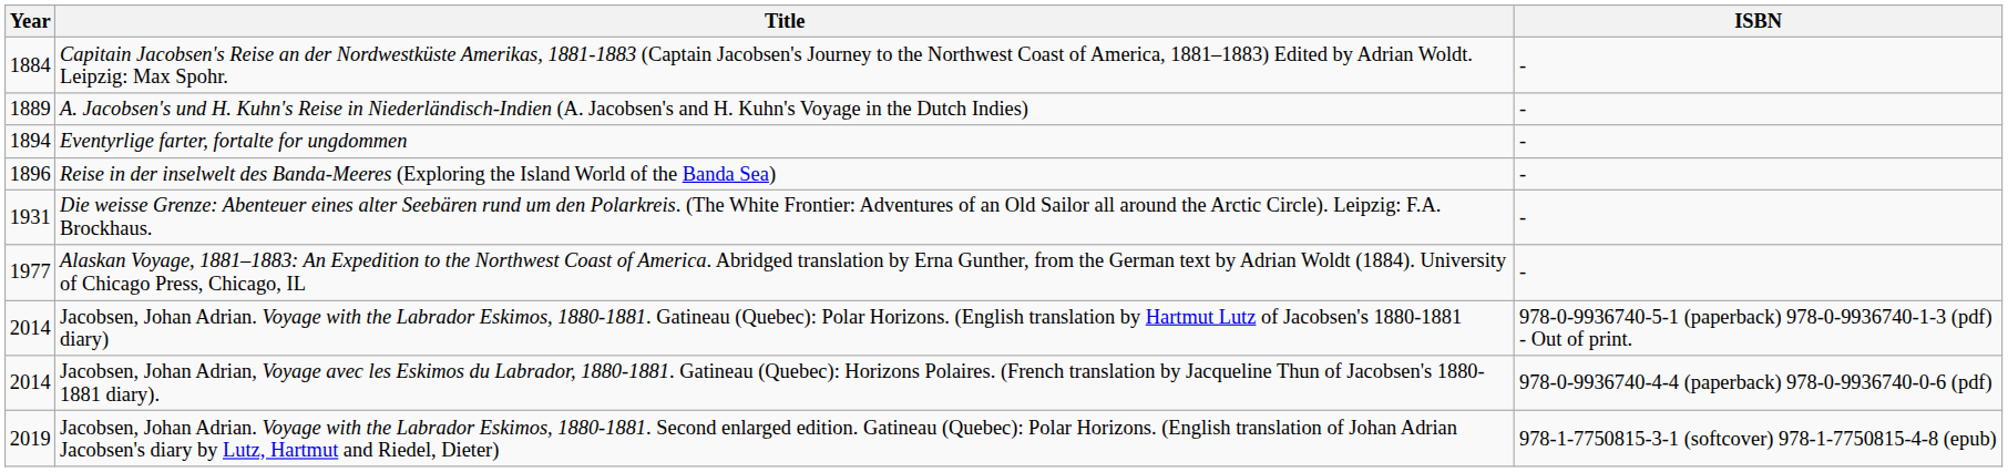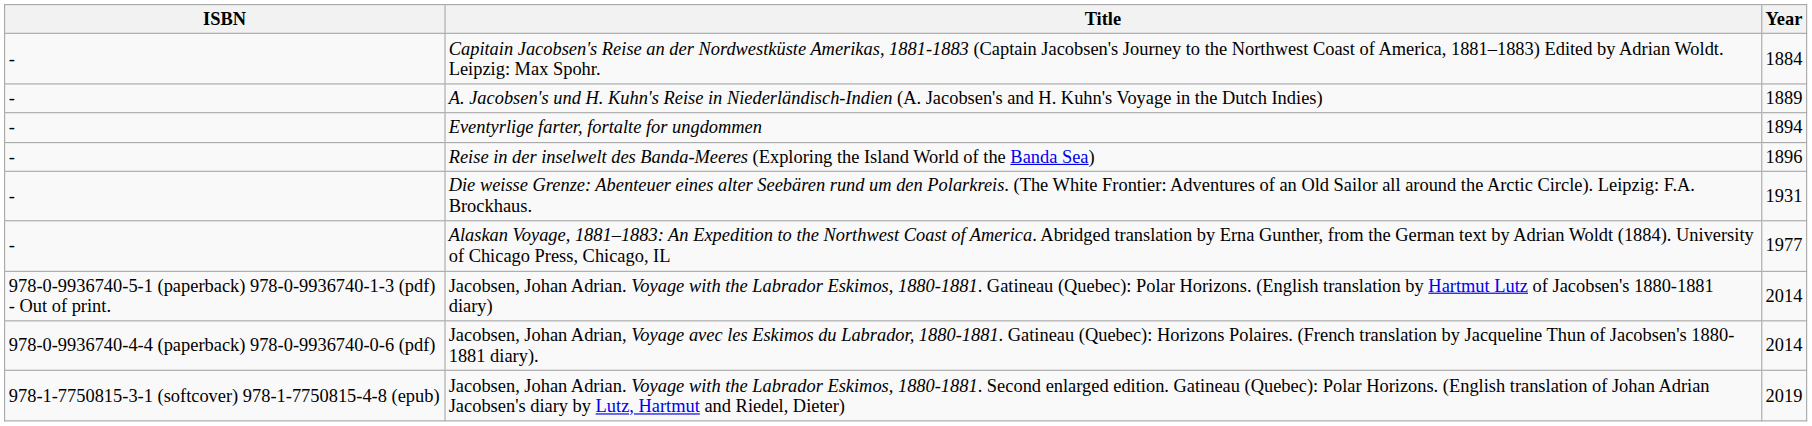columns swapped: Year <-> ISBN
